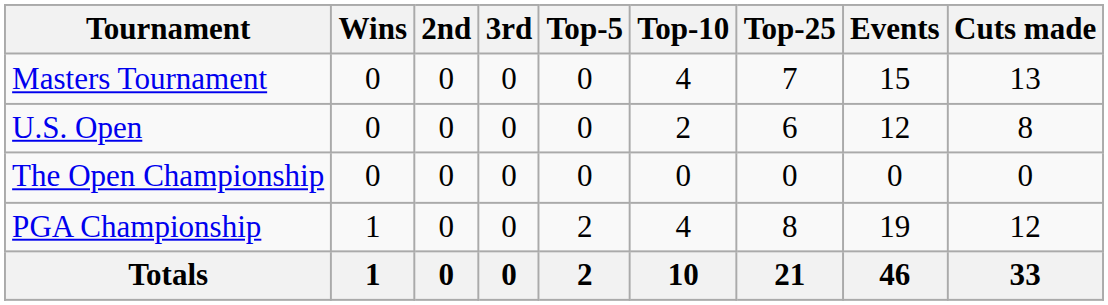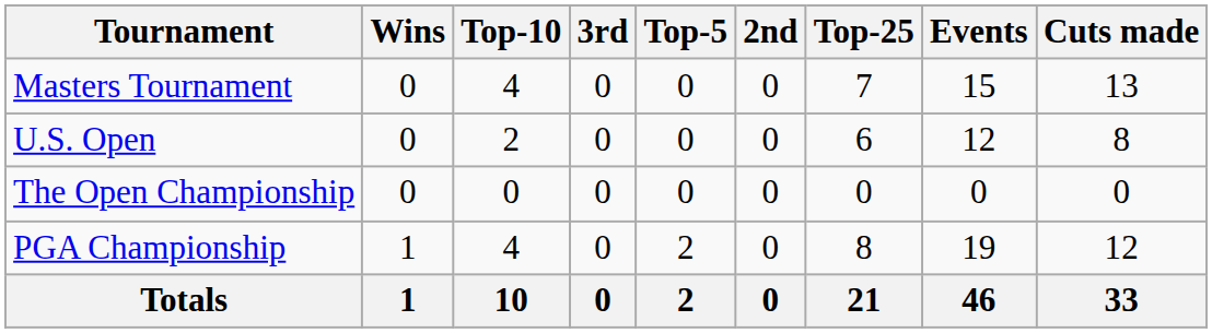columns swapped: 2nd <-> Top-10
